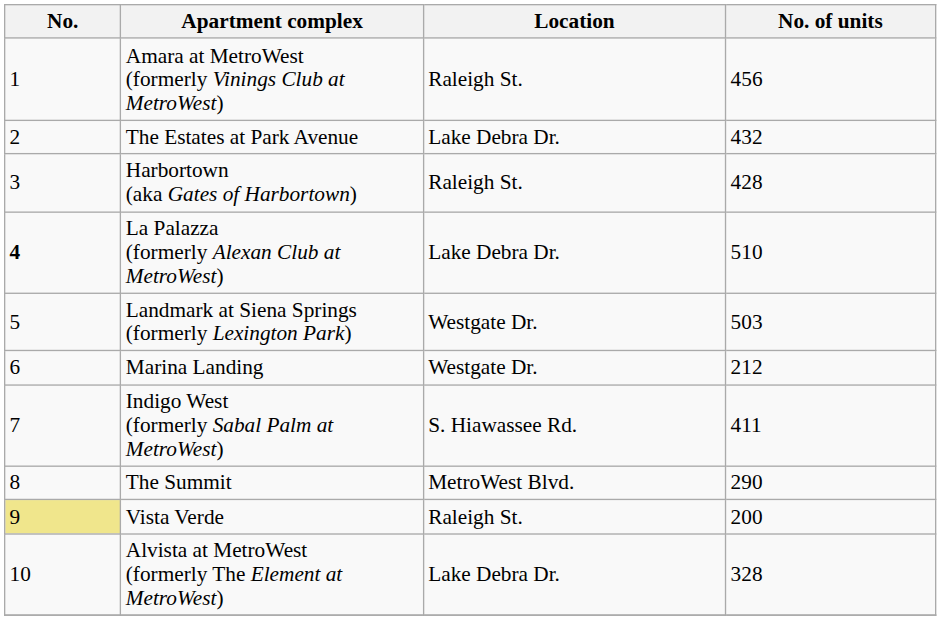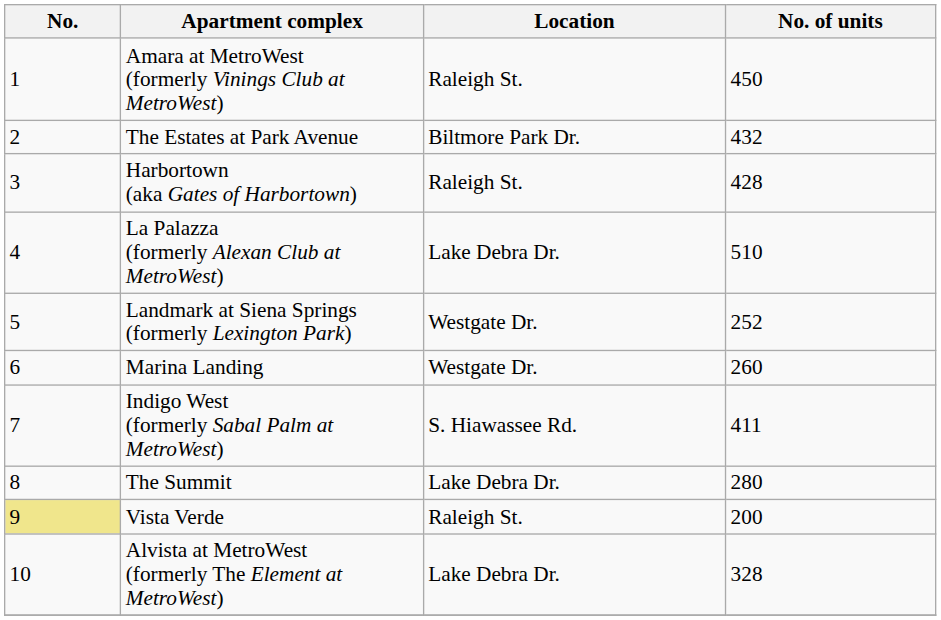Amara at MetroWest (formerly Vinings Club at MetroWest) | No. of units: 456 -> 450
The Estates at Park Avenue | Location: Lake Debra Dr. -> Biltmore Park Dr.
La Palazza (formerly Alexan Club at MetroWest) | No.: bold -> normal
Landmark at Siena Springs (formerly Lexington Park) | No. of units: 503 -> 252
Marina Landing | No. of units: 212 -> 260
The Summit | Location: MetroWest Blvd. -> Lake Debra Dr.
The Summit | No. of units: 290 -> 280
